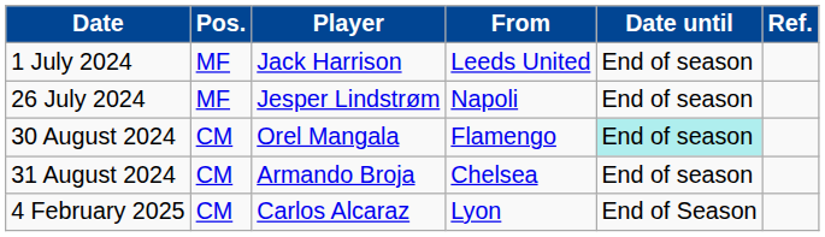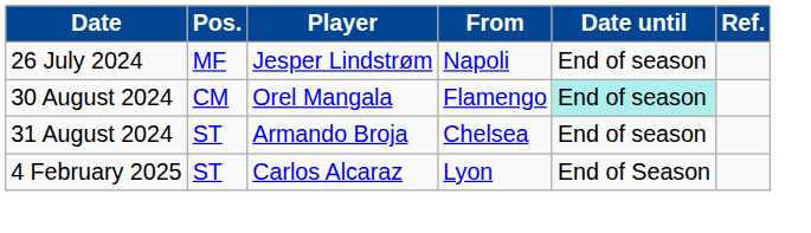- row: 1 July 2024 | MF | Jack Harrison | Leeds United | End of season
31 August 2024 | Pos.: CM -> ST
4 February 2025 | Pos.: CM -> ST
